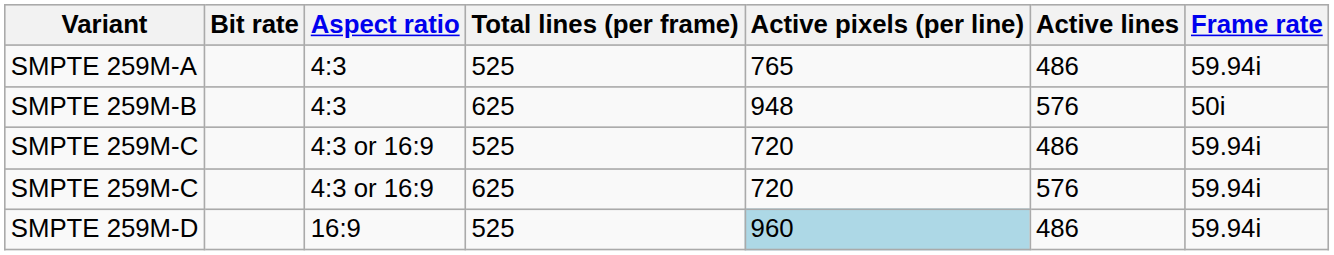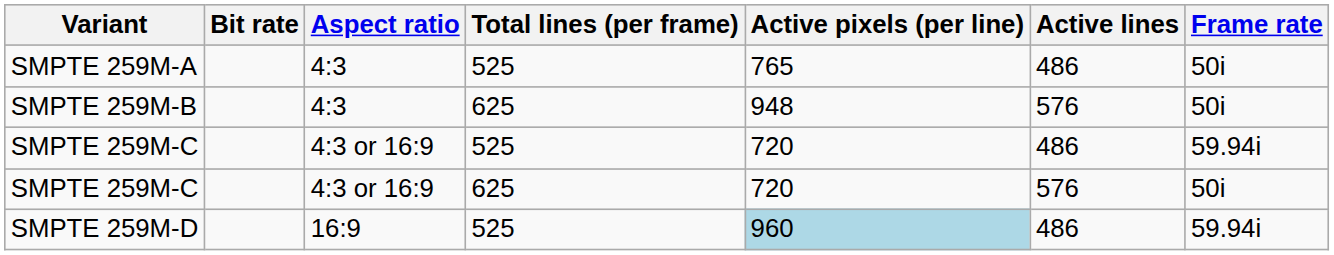SMPTE 259M-A | Frame rate: 59.94i -> 50i
SMPTE 259M-C / 625 | Frame rate: 59.94i -> 50i
